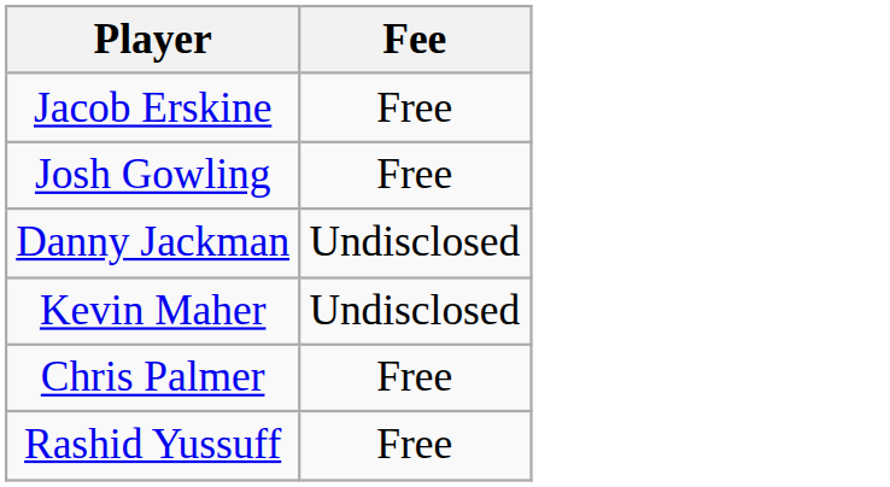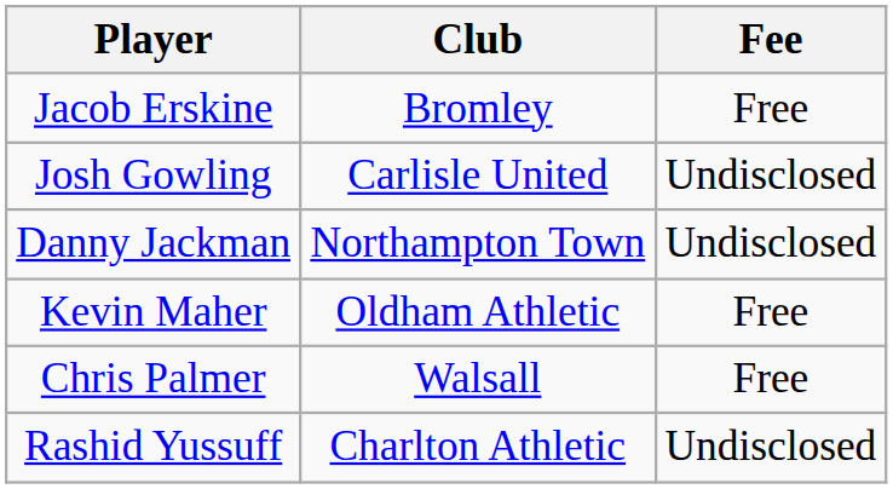+ column: Club | Bromley | Carlisle United | Northampton Town | Oldham Athletic | Walsall | Charlton Athletic
Josh Gowling | Fee: Free -> Undisclosed
Kevin Maher | Fee: Undisclosed -> Free
Rashid Yussuff | Fee: Free -> Undisclosed
